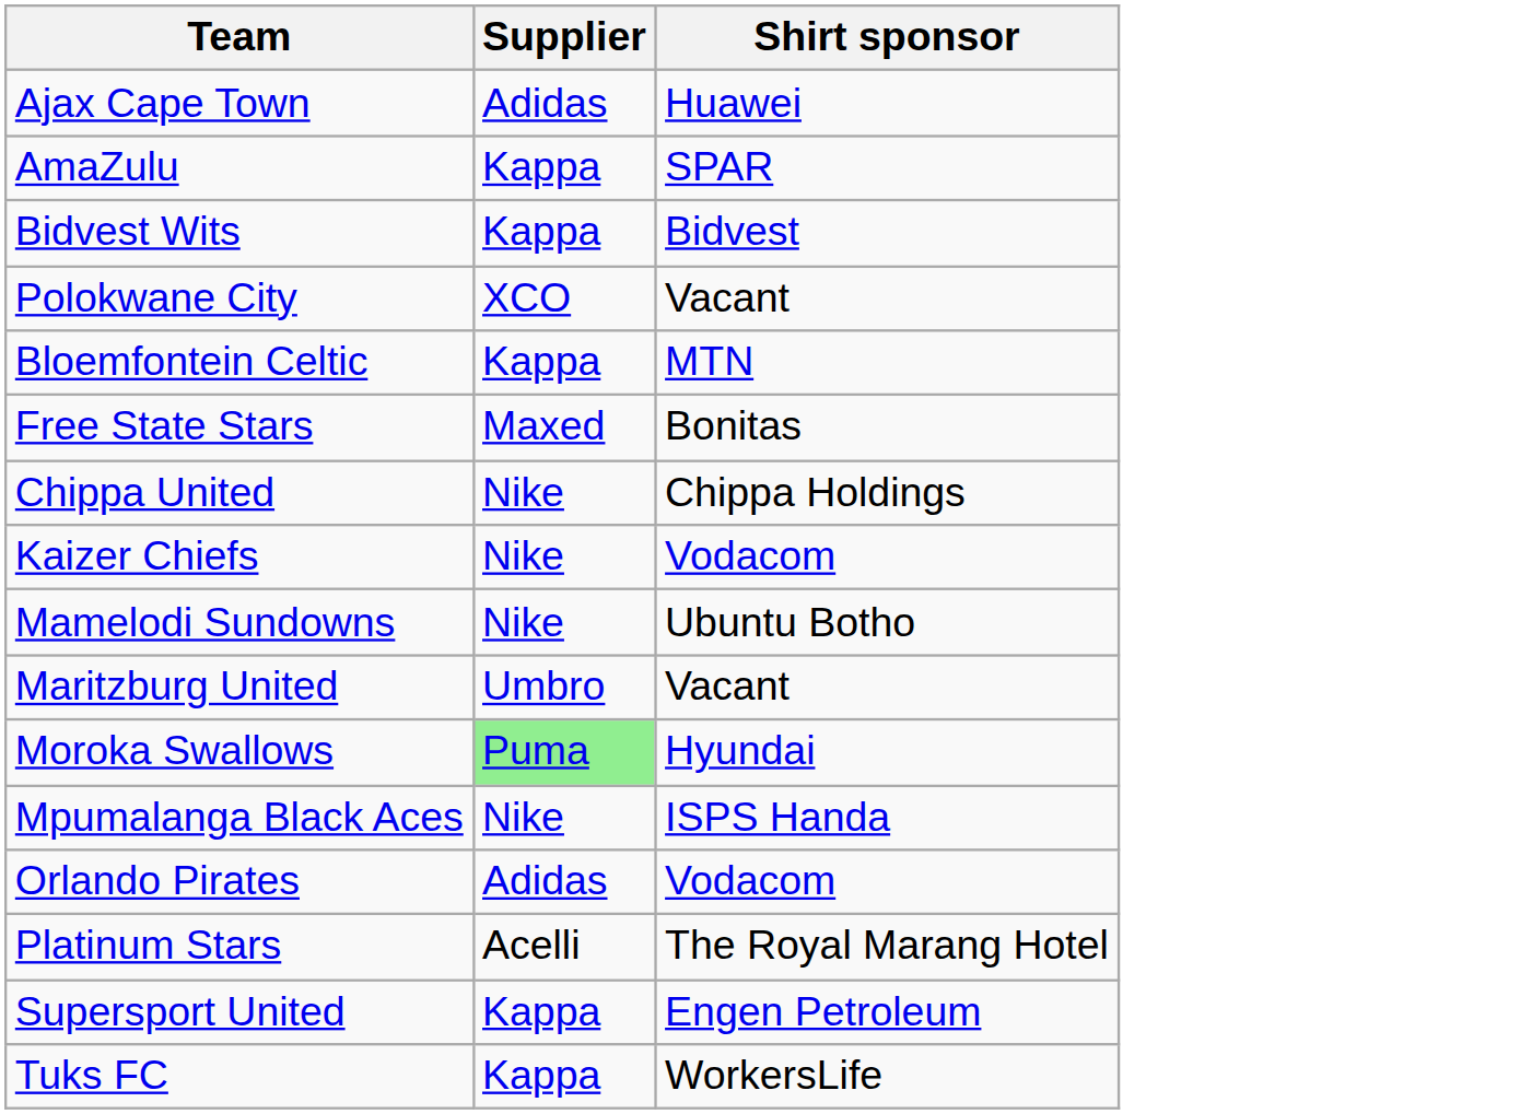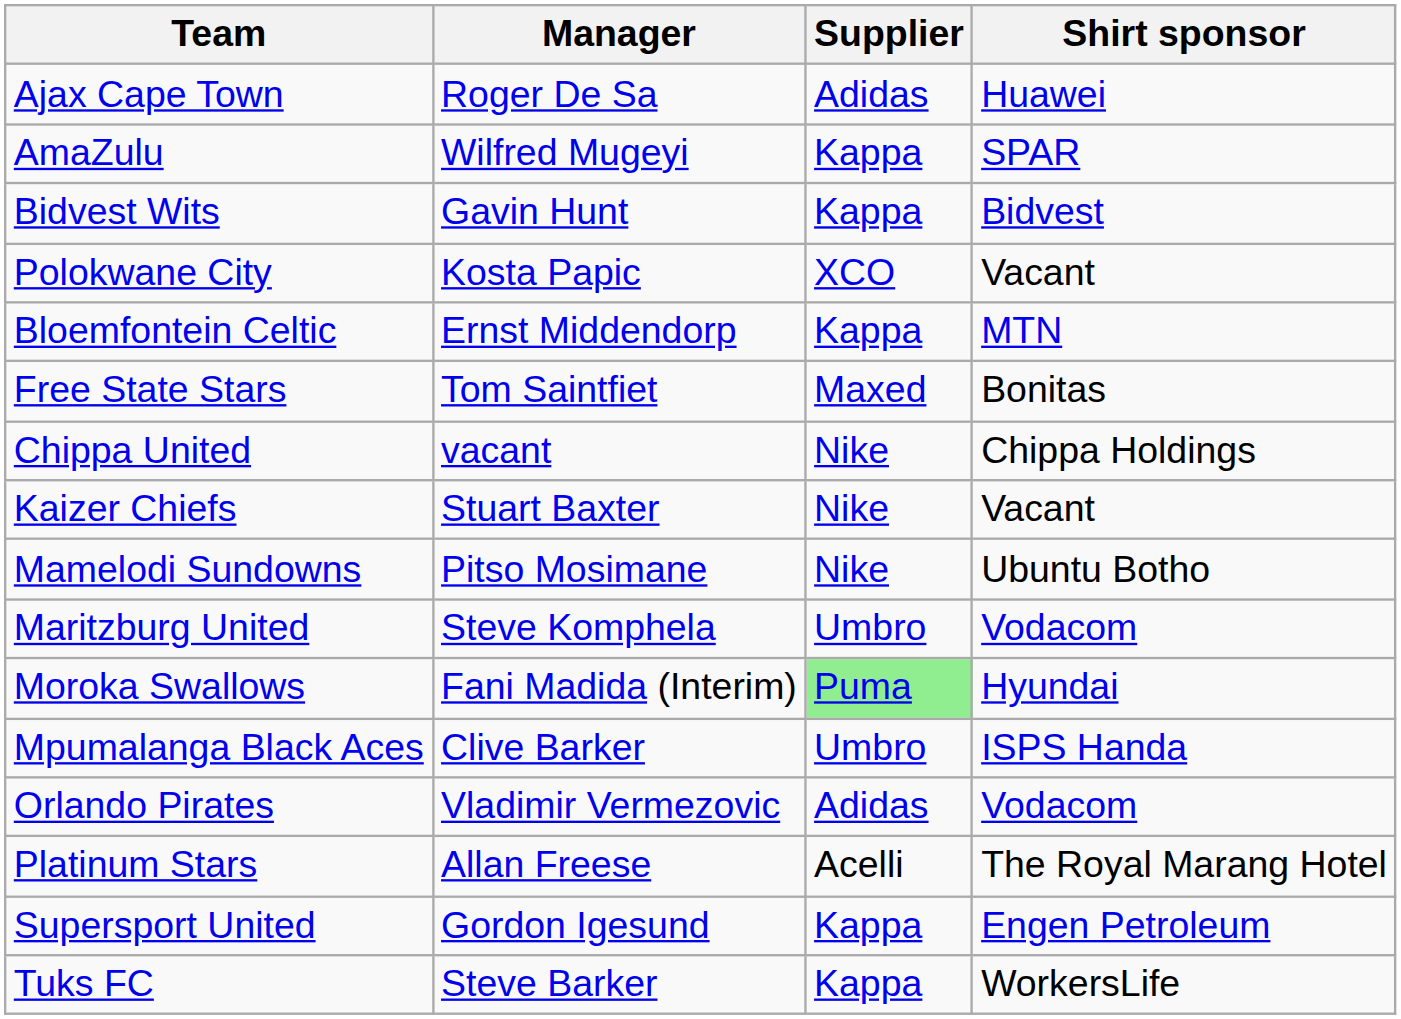+ column: Manager | Roger De Sa | Wilfred Mugeyi | Gavin Hunt | Kosta Papic | Ernst Middendorp | Tom Saintfiet | vacant | Stuart Baxter | Pitso Mosimane | Steve Komphela | Fani Madida (Interim) | Clive Barker | Vladimir Vermezovic | Allan Freese | Gordon Igesund | Steve Barker
Kaizer Chiefs | Shirt sponsor: Vodacom -> Vacant
Maritzburg United | Shirt sponsor: Vacant -> Vodacom
Mpumalanga Black Aces | Supplier: Nike -> Umbro
